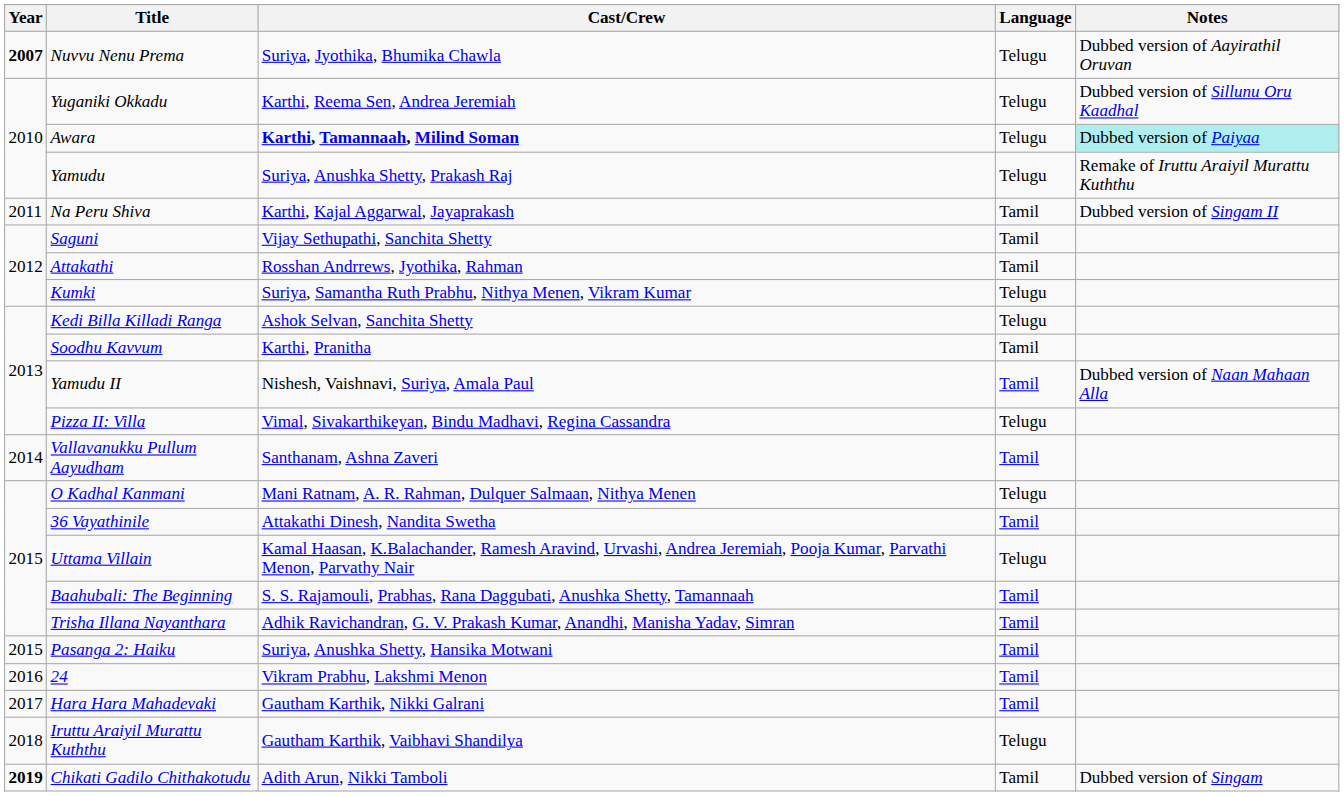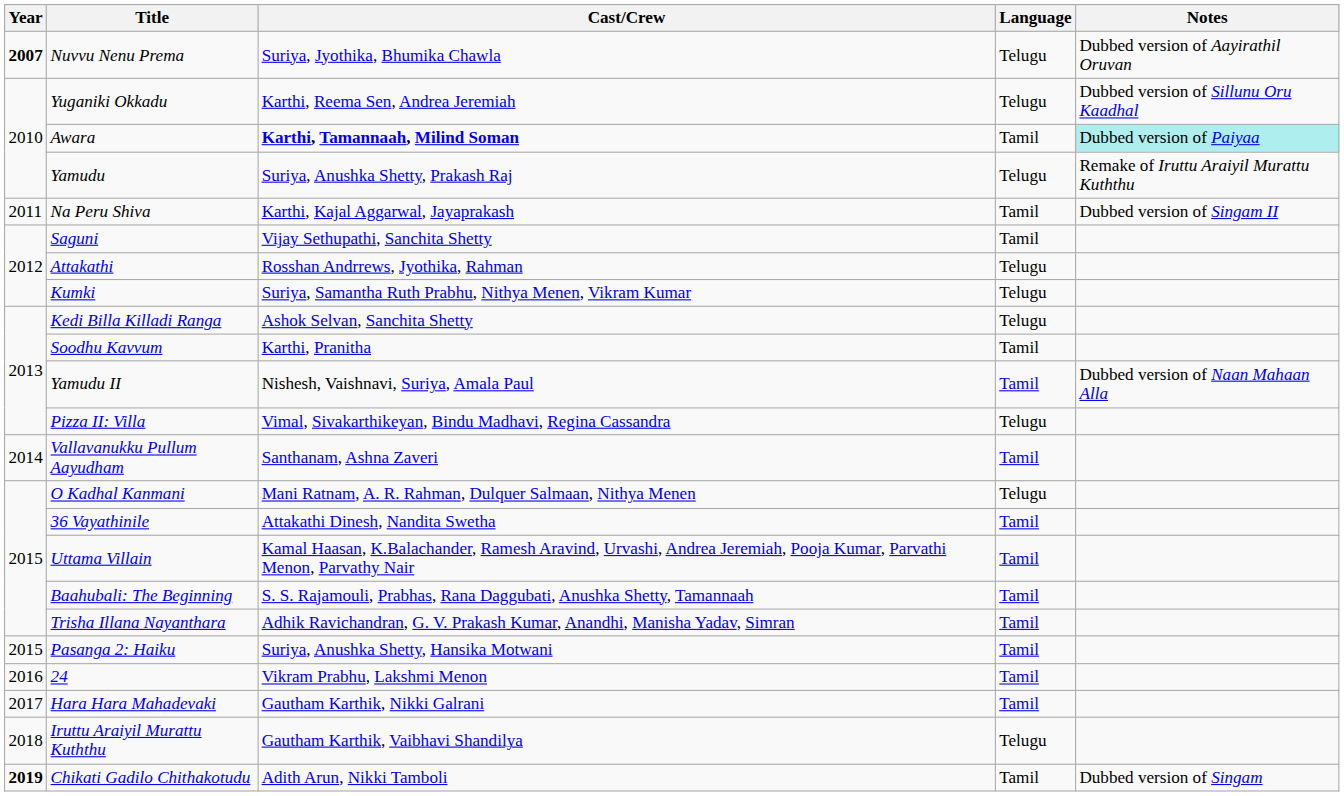Awara | Language: Telugu -> Tamil
Attakathi | Language: Tamil -> Telugu
Uttama Villain | Language: Telugu -> Tamil
